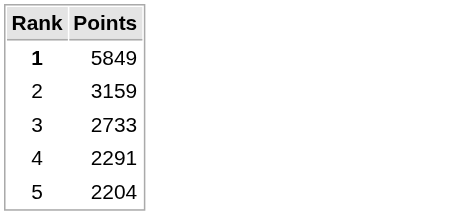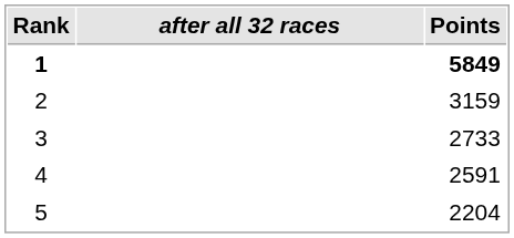+ column: after all 32 races
1 | Points: normal -> bold
4 | Points: 2291 -> 2591
